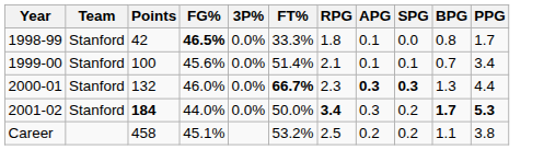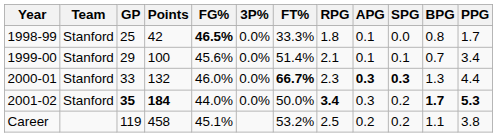+ column: GP | 25 | 29 | 33 | 35 | 119
